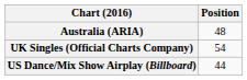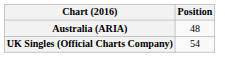- row: US Dance/Mix Show Airplay (Billboard) | 44
